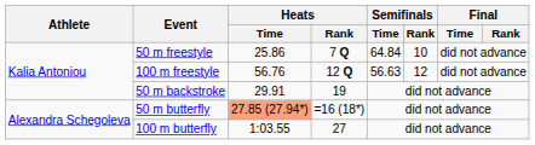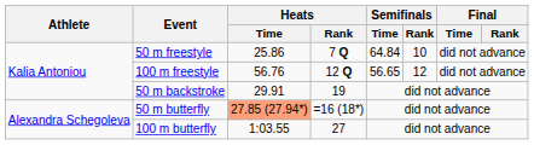100 m freestyle | Semifinals / Time: 56.63 -> 56.65
